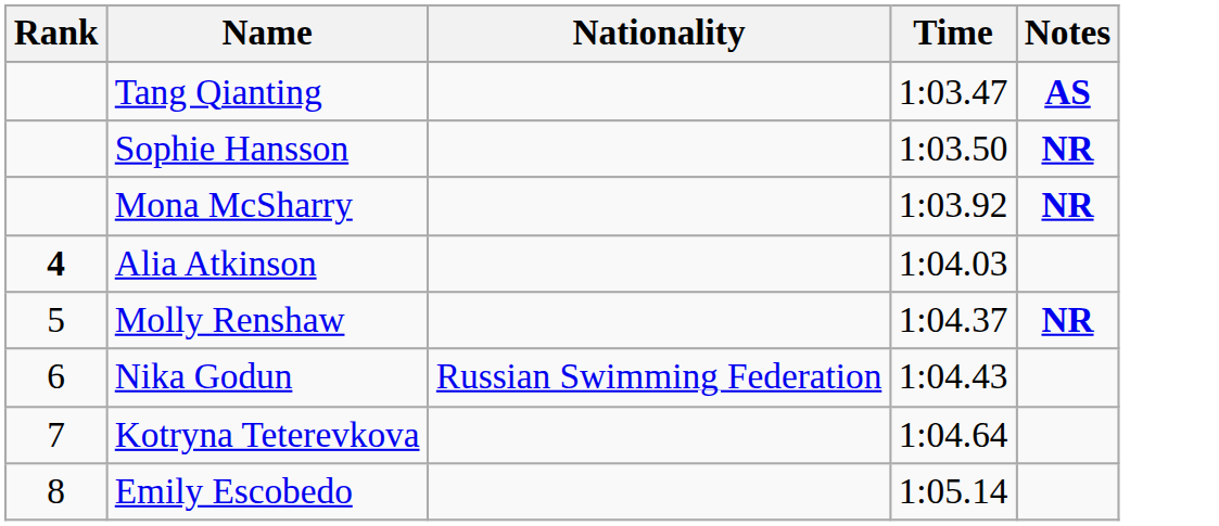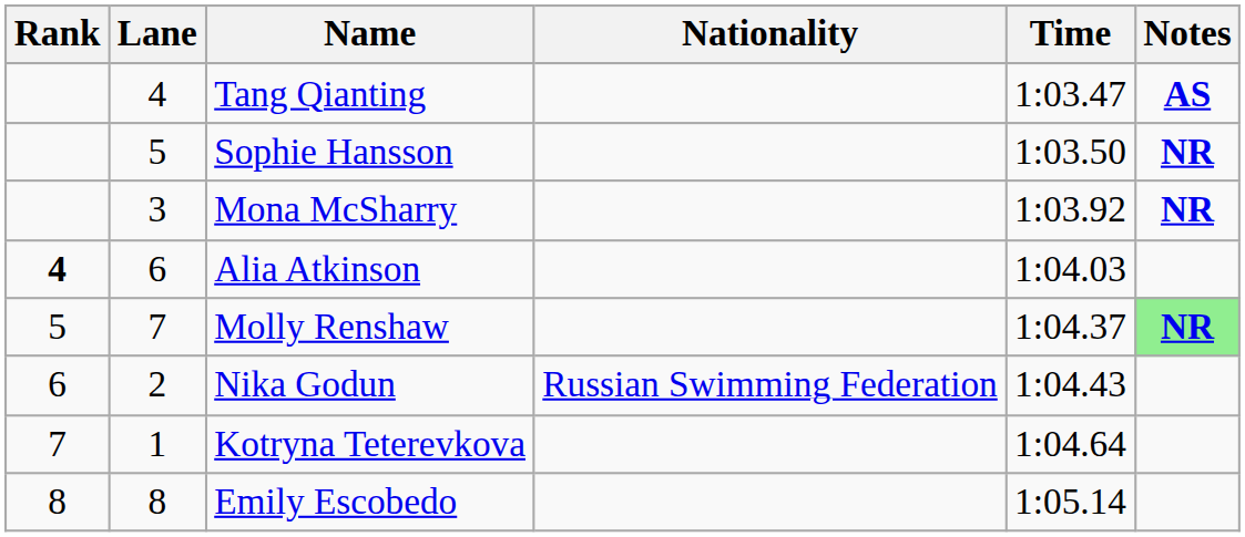+ column: Lane | 4 | 5 | 3 | 6 | 7 | 2 | 1 | 8
Molly Renshaw | Notes: no background -> lightgreen background
